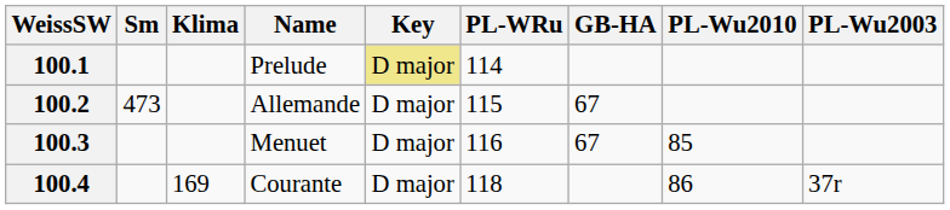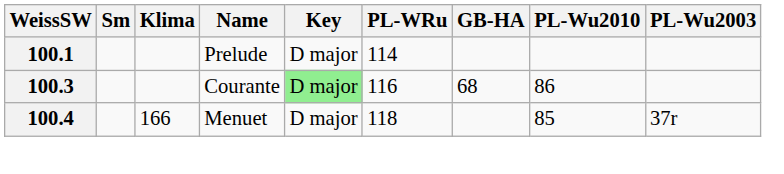100.1 | Key: khaki background -> no background
- row: 100.2 | 473 | Allemande | D major | 115 | 67
100.3 | Name: Menuet -> Courante
100.3 | Key: no background -> lightgreen background
100.3 | GB-HA: 67 -> 68
100.3 | PL-Wu2010: 85 -> 86
100.4 | Klima: 169 -> 166
100.4 | Name: Courante -> Menuet
100.4 | PL-Wu2010: 86 -> 85
